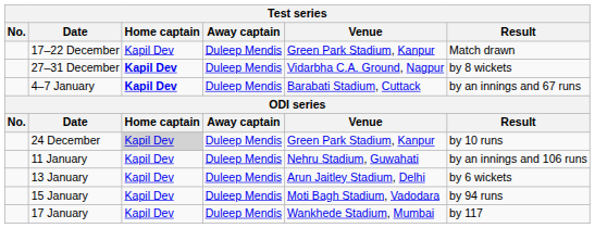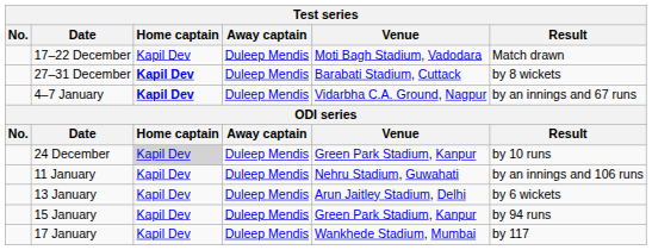17–22 December | Venue: Green Park Stadium, Kanpur -> Moti Bagh Stadium, Vadodara
27–31 December | Venue: Vidarbha C.A. Ground, Nagpur -> Barabati Stadium, Cuttack
4–7 January | Venue: Barabati Stadium, Cuttack -> Vidarbha C.A. Ground, Nagpur
15 January | Venue: Moti Bagh Stadium, Vadodara -> Green Park Stadium, Kanpur
